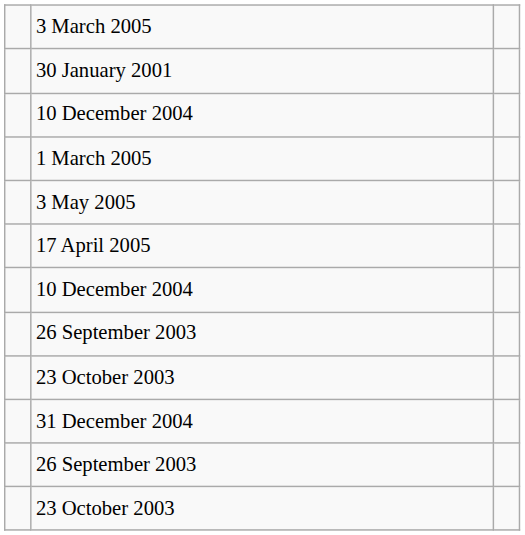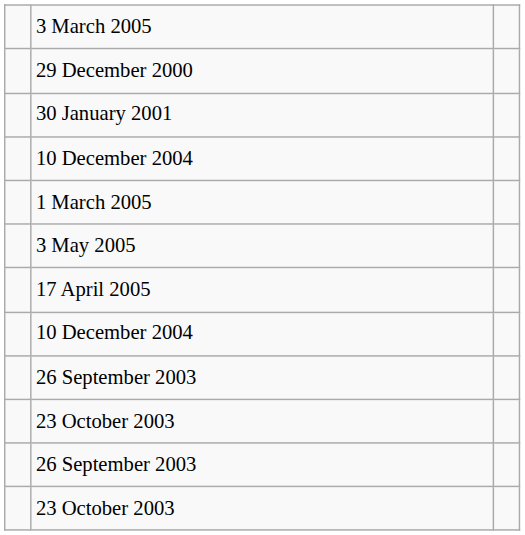+ row: 29 December 2000
- row: 31 December 2004
